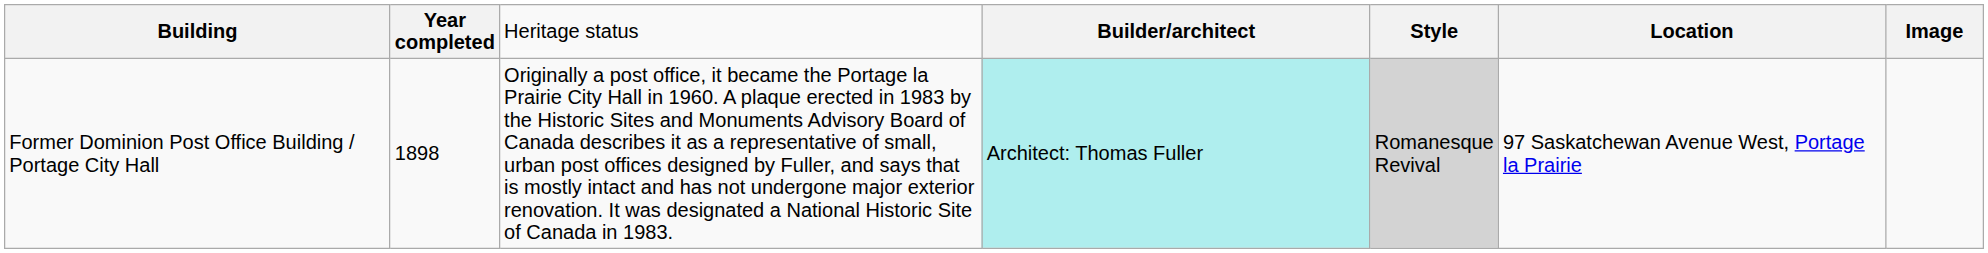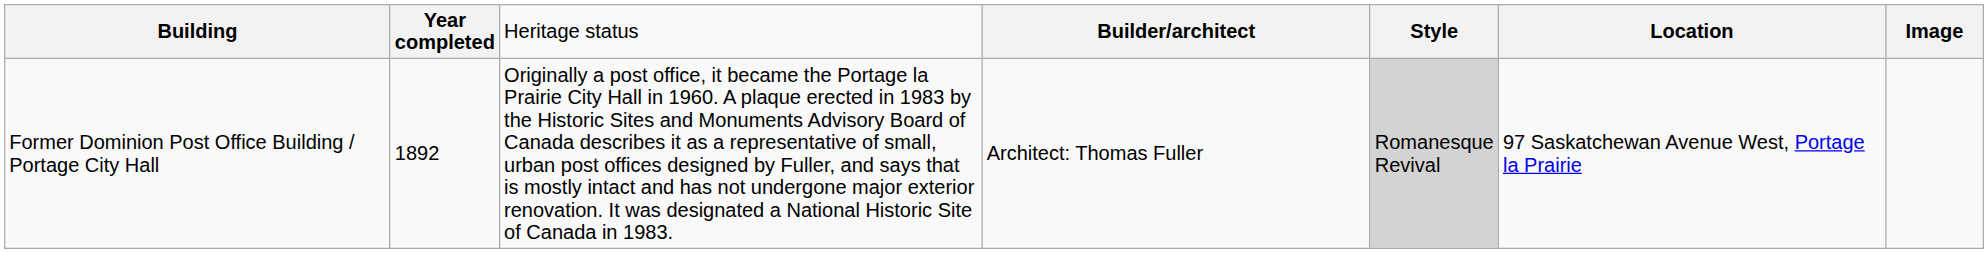Former Dominion Post Office Building / Portage City Hall | column 2: 1898 -> 1892
Former Dominion Post Office Building / Portage City Hall | column 4: paleturquoise background -> no background
